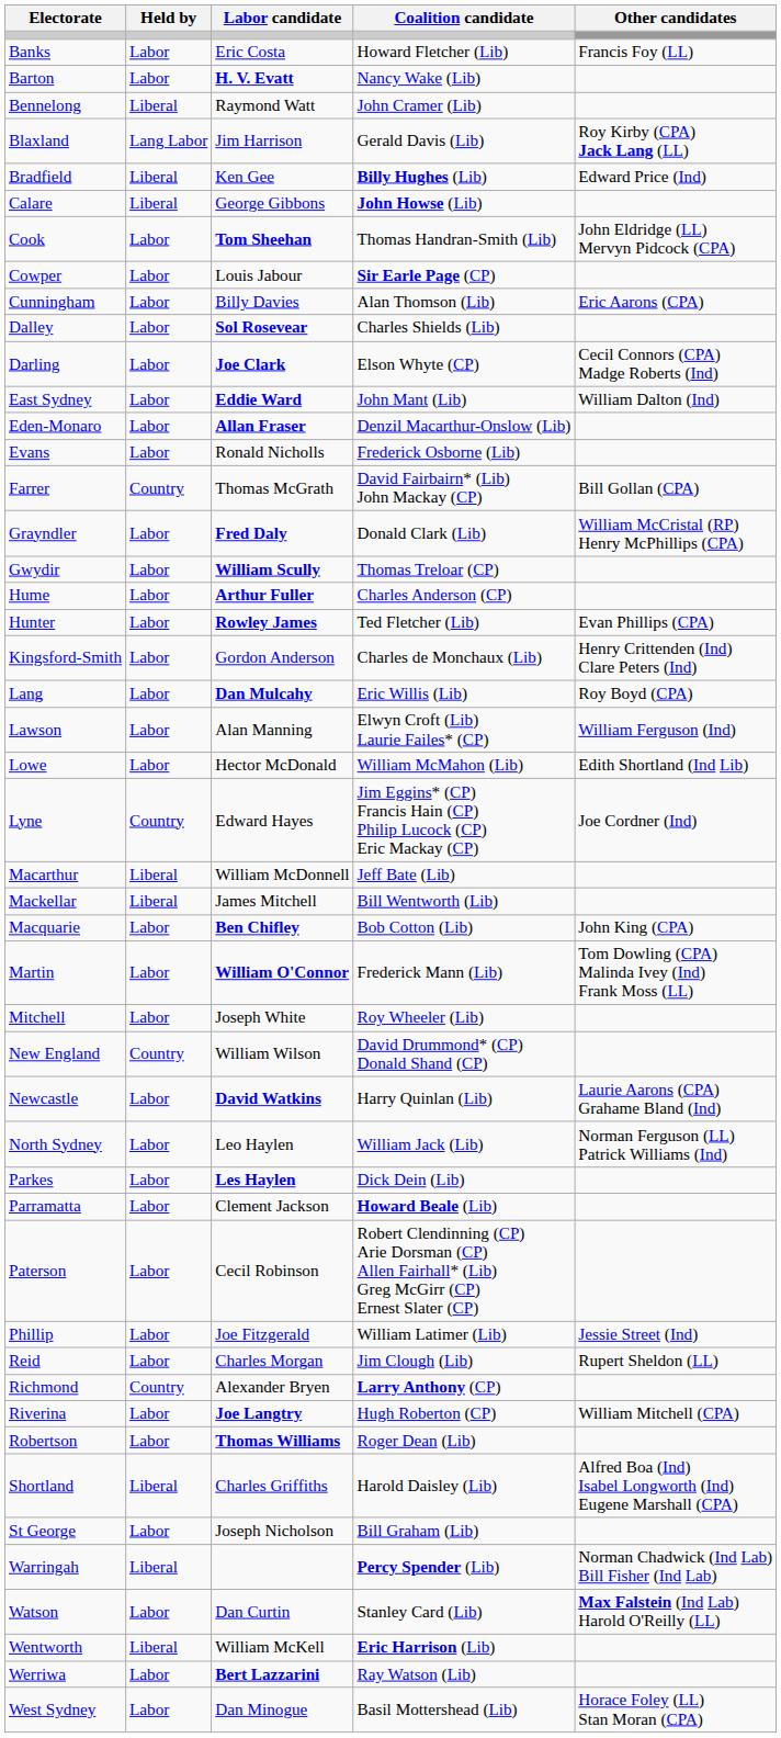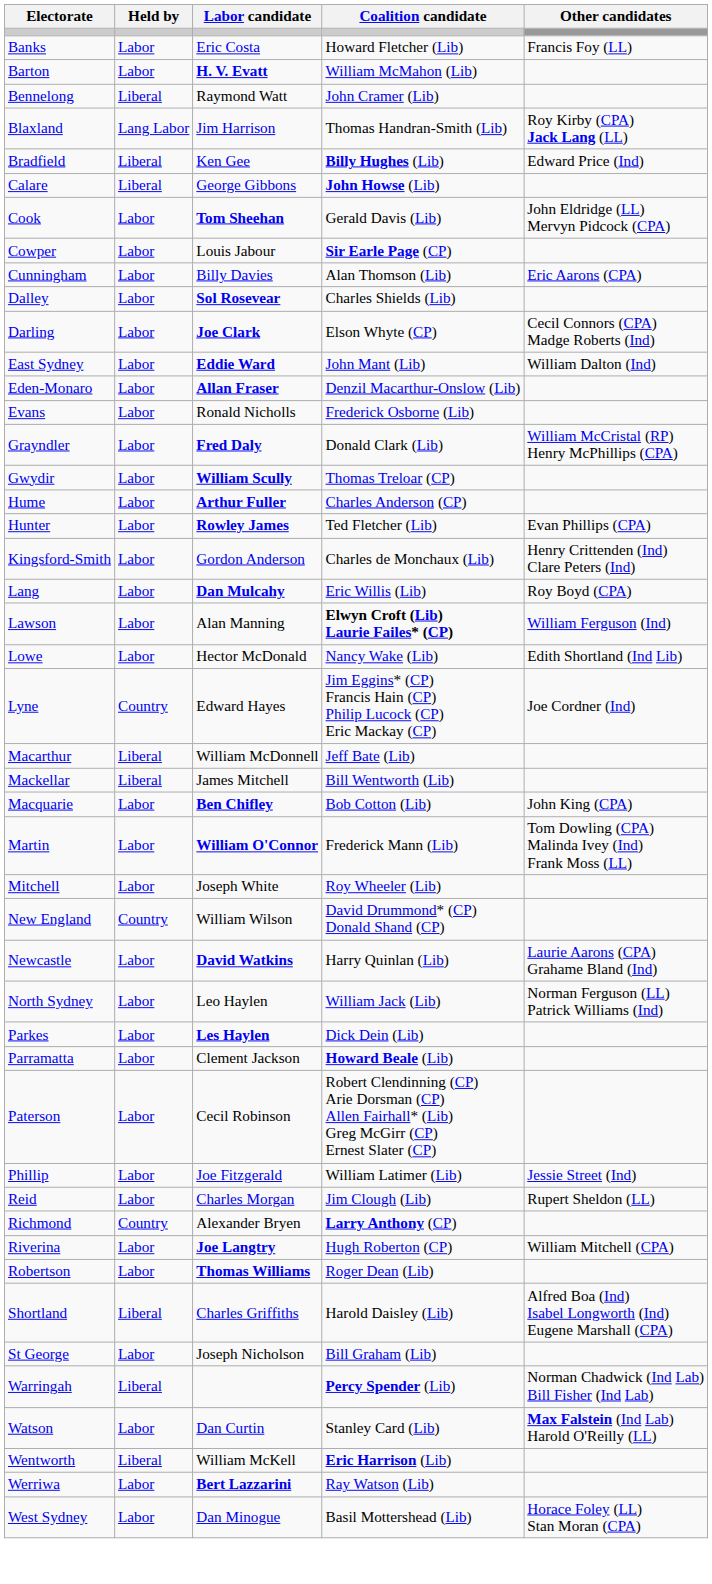Barton | Coalition candidate: Nancy Wake (Lib) -> William McMahon (Lib)
Blaxland | Coalition candidate: Gerald Davis (Lib) -> Thomas Handran-Smith (Lib)
Cook | Coalition candidate: Thomas Handran-Smith (Lib) -> Gerald Davis (Lib)
- row: Farrer | Country | Thomas McGrath | David Fairbairn* (Lib) John Mackay (CP) | Bill Gollan (CPA)
Lawson | Coalition candidate: normal -> bold
Lowe | Coalition candidate: William McMahon (Lib) -> Nancy Wake (Lib)
